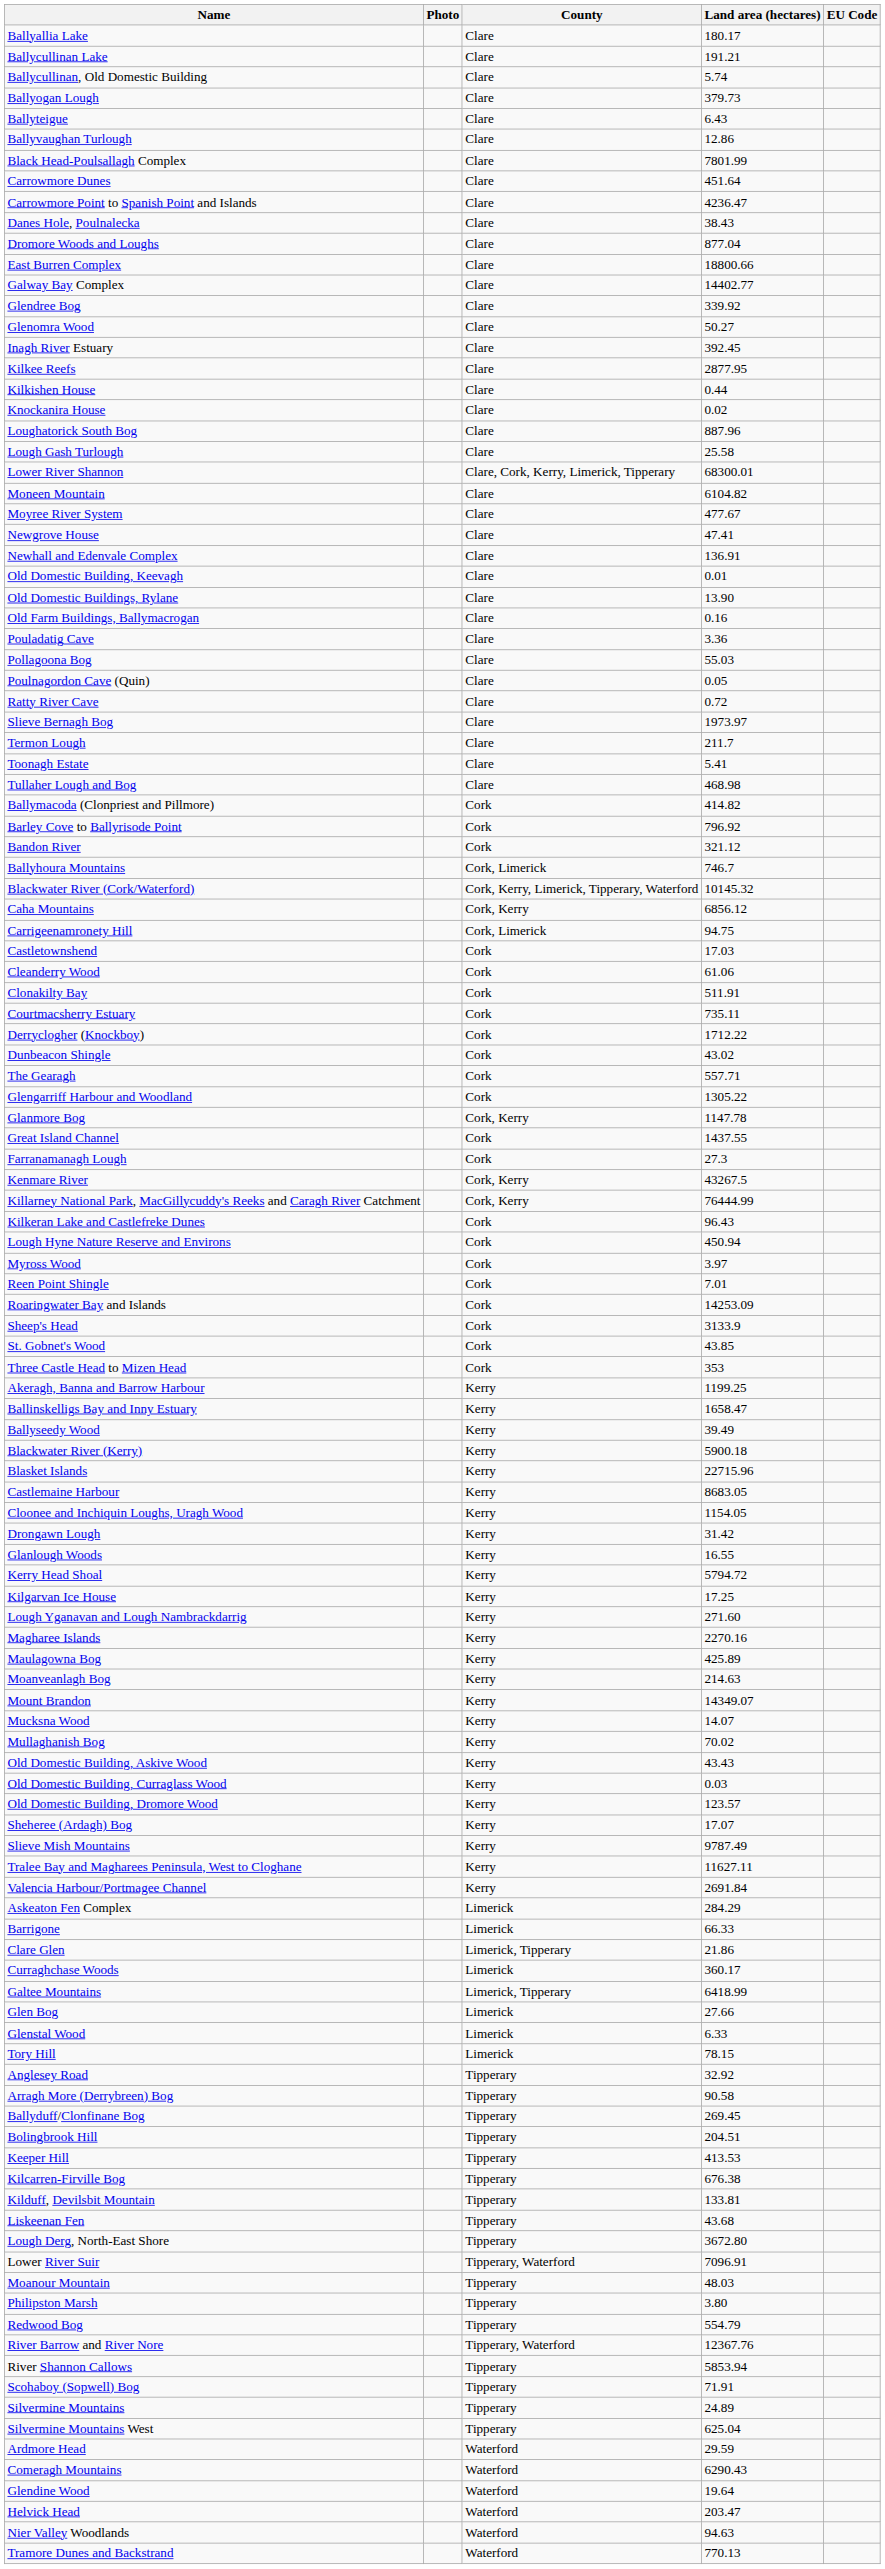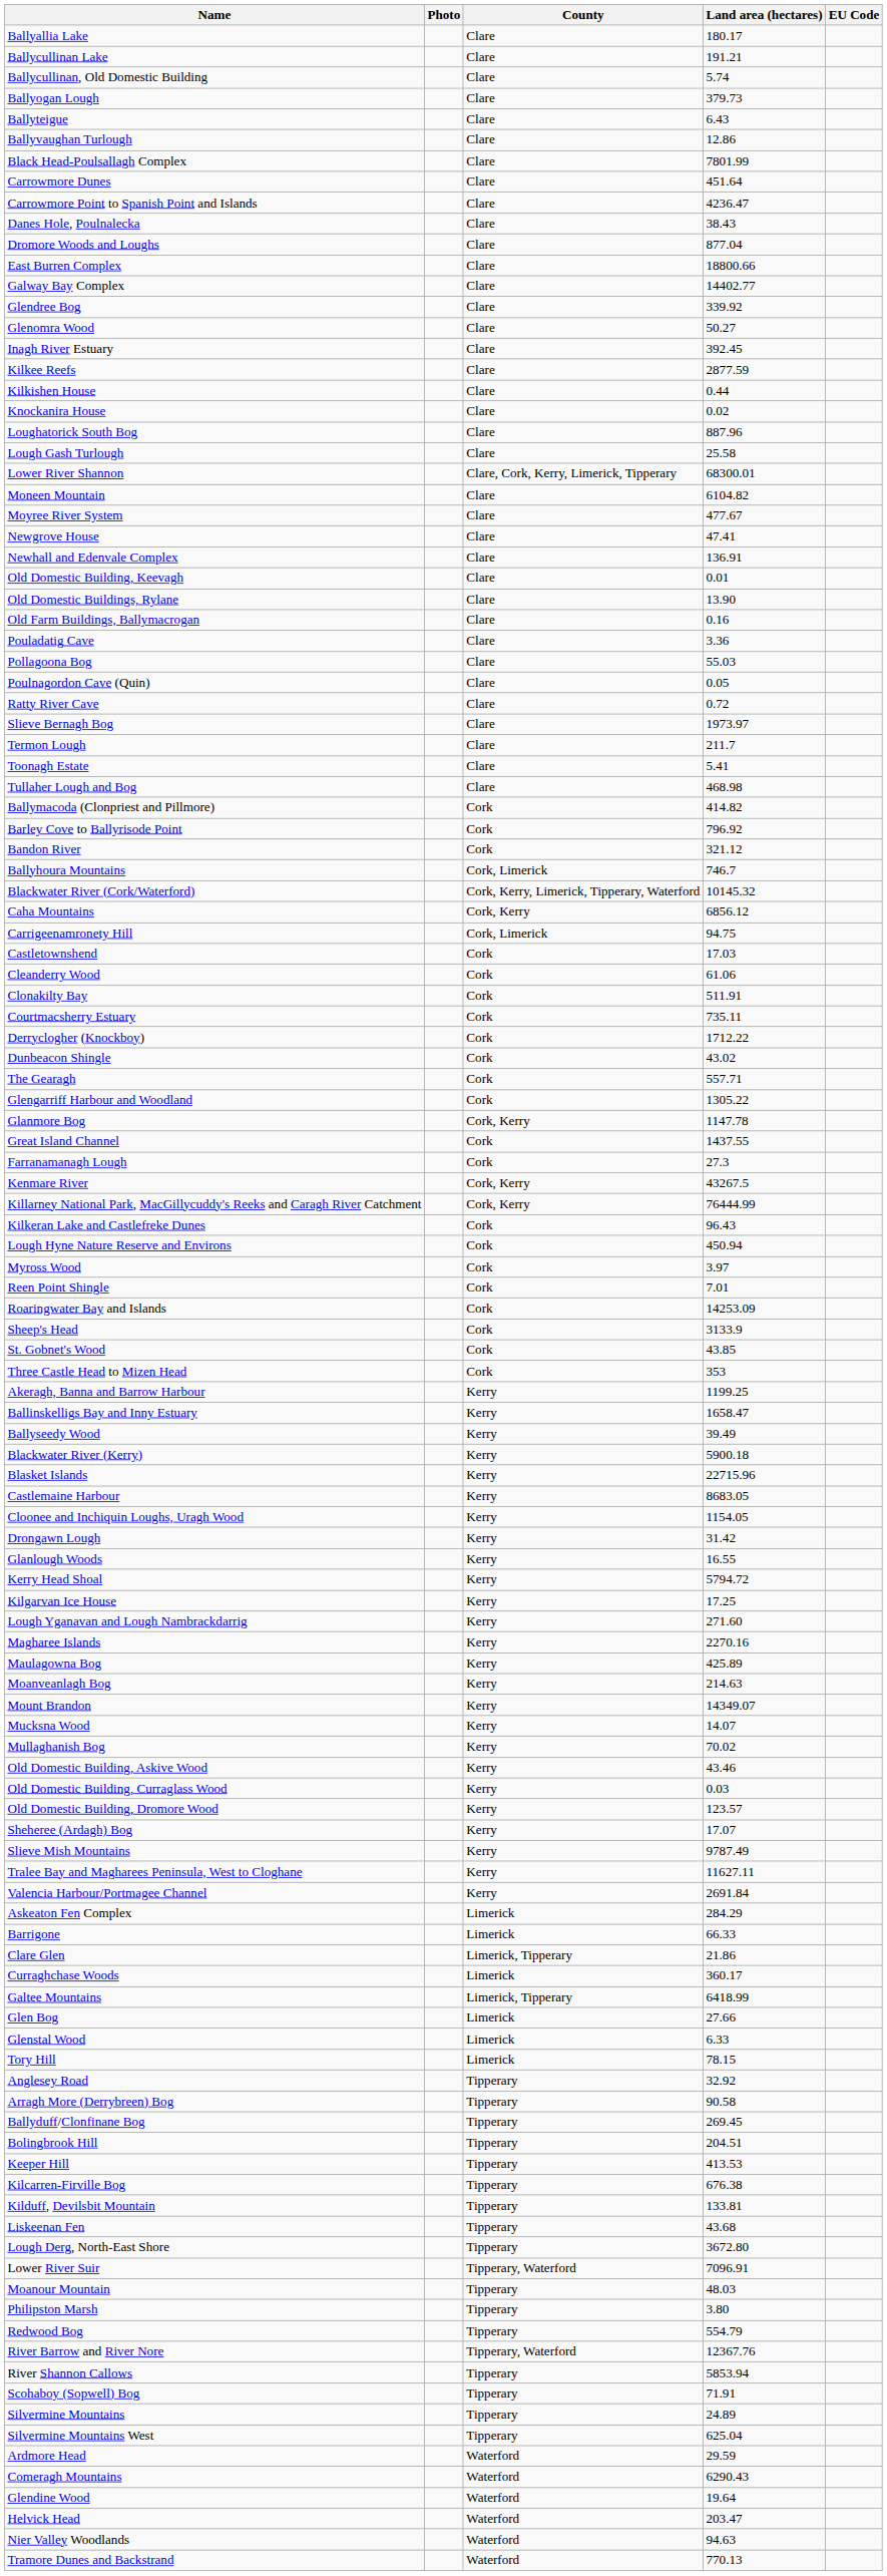Kilkee Reefs | Land area (hectares): 2877.95 -> 2877.59
Old Domestic Building, Askive Wood | Land area (hectares): 43.43 -> 43.46
